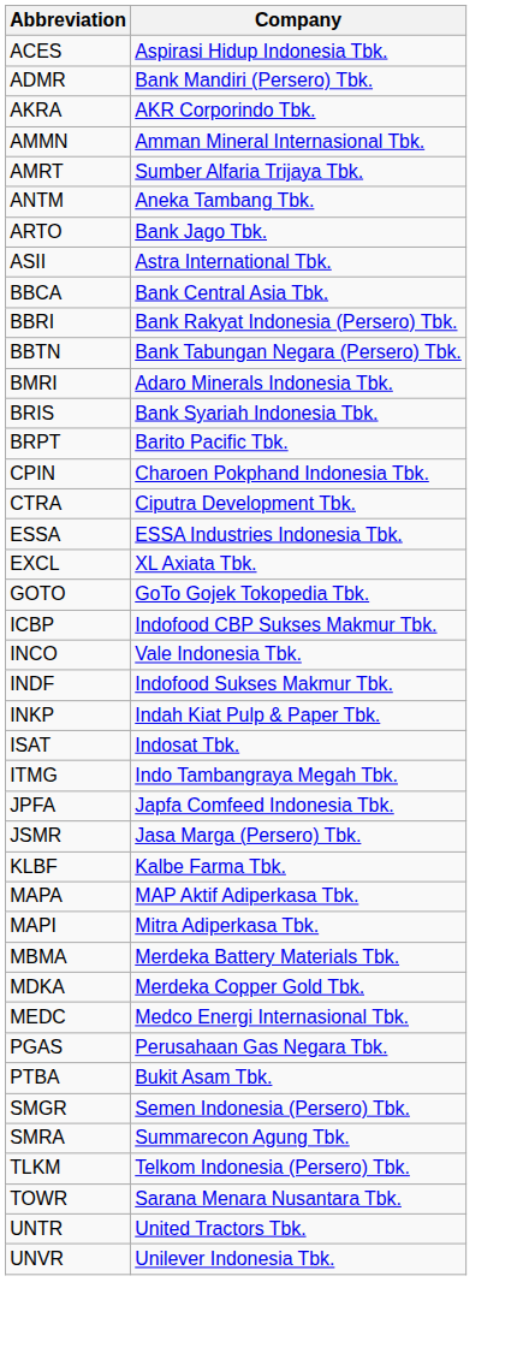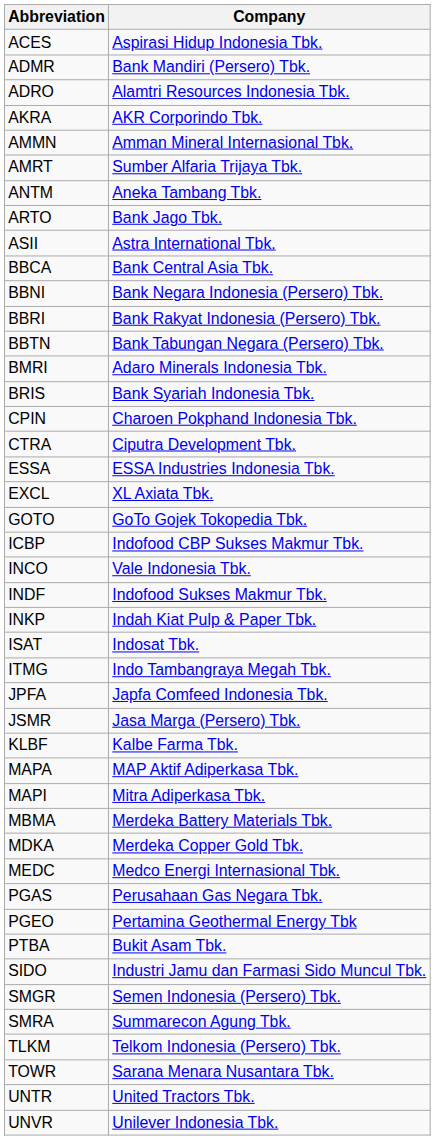+ row: ADRO | Alamtri Resources Indonesia Tbk.
+ row: BBNI | Bank Negara Indonesia (Persero) Tbk.
- row: BRPT | Barito Pacific Tbk.
+ row: PGEO | Pertamina Geothermal Energy Tbk
+ row: SIDO | Industri Jamu dan Farmasi Sido Muncul Tbk.
